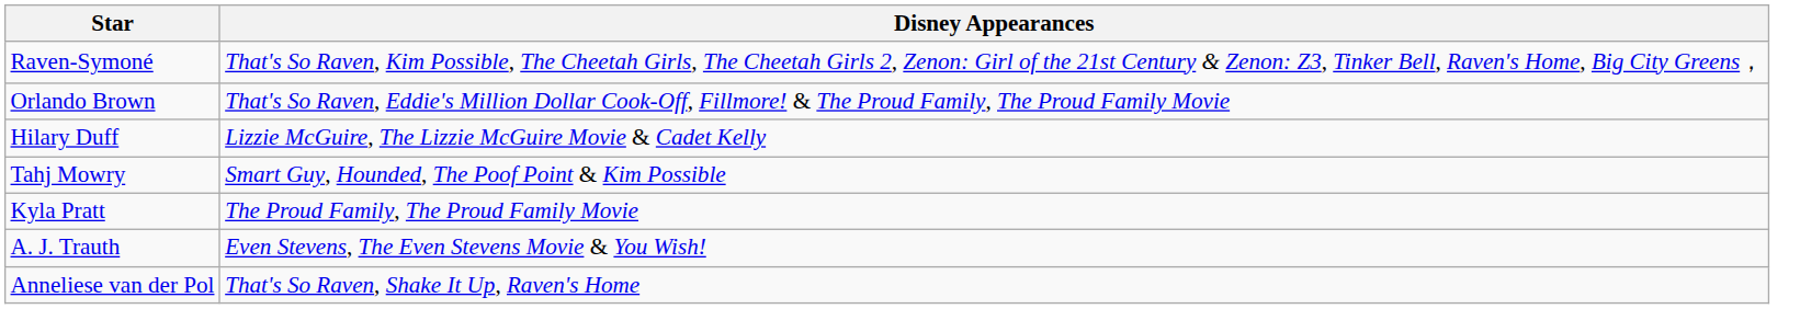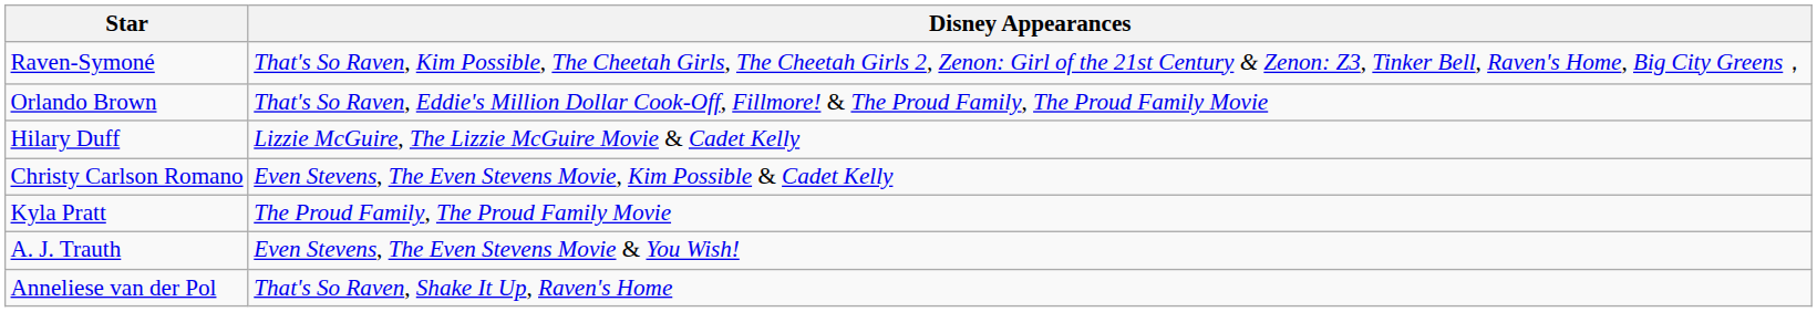+ row: Christy Carlson Romano | Even Stevens, The Even Stevens Movie, Kim Possible & Cadet Kelly
- row: Tahj Mowry | Smart Guy, Hounded, The Poof Point & Kim Possible
